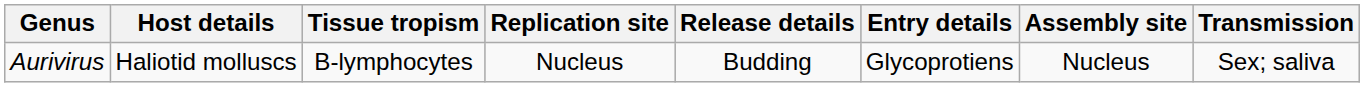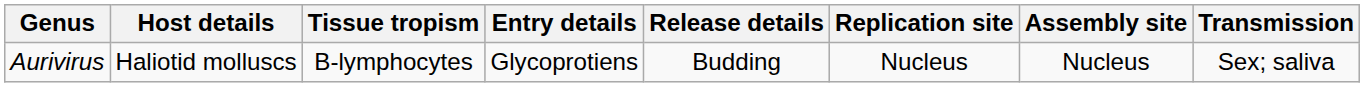columns swapped: Entry details <-> Replication site
